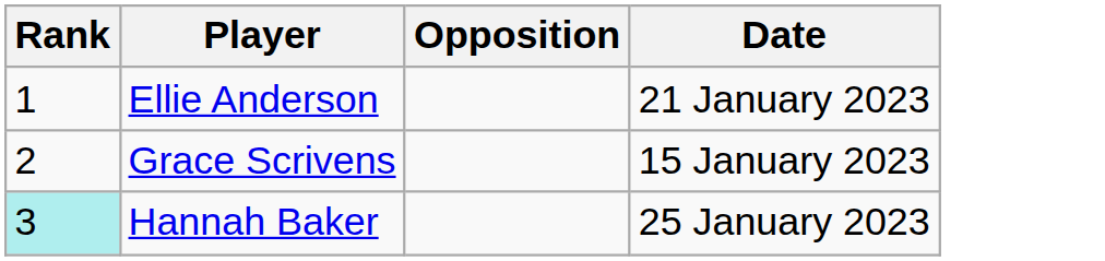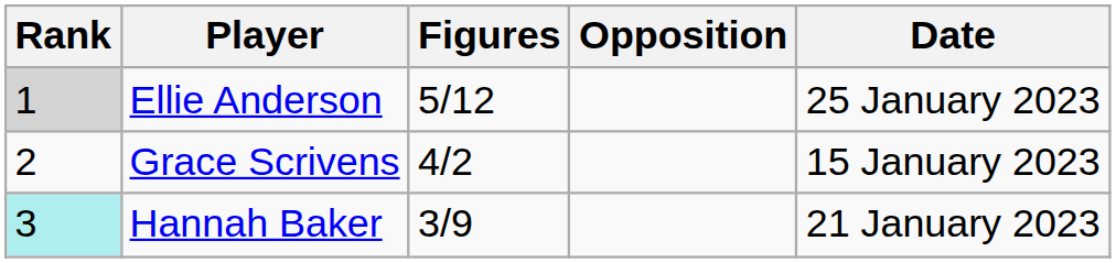+ column: Figures | 5/12 | 4/2 | 3/9
Ellie Anderson | Rank: no background -> lightgrey background
Ellie Anderson | Date: 21 January 2023 -> 25 January 2023
Hannah Baker | Date: 25 January 2023 -> 21 January 2023
